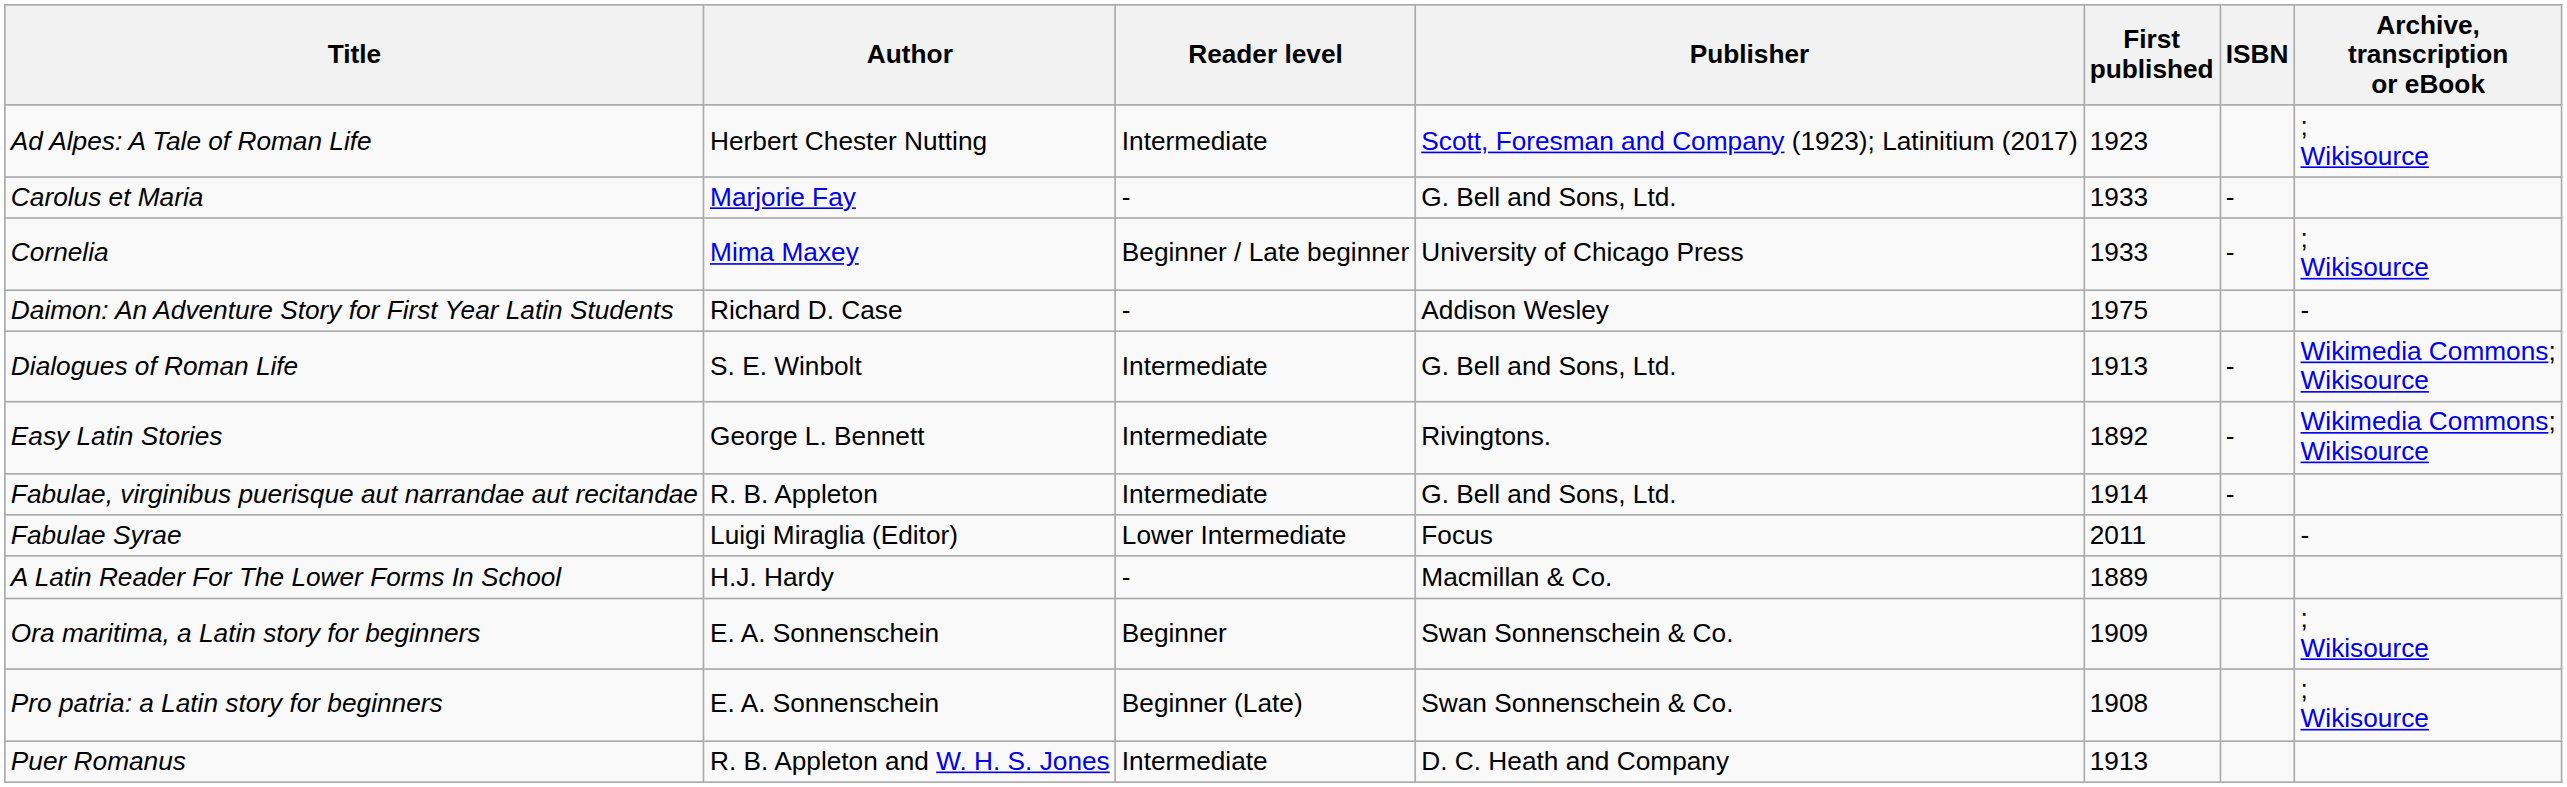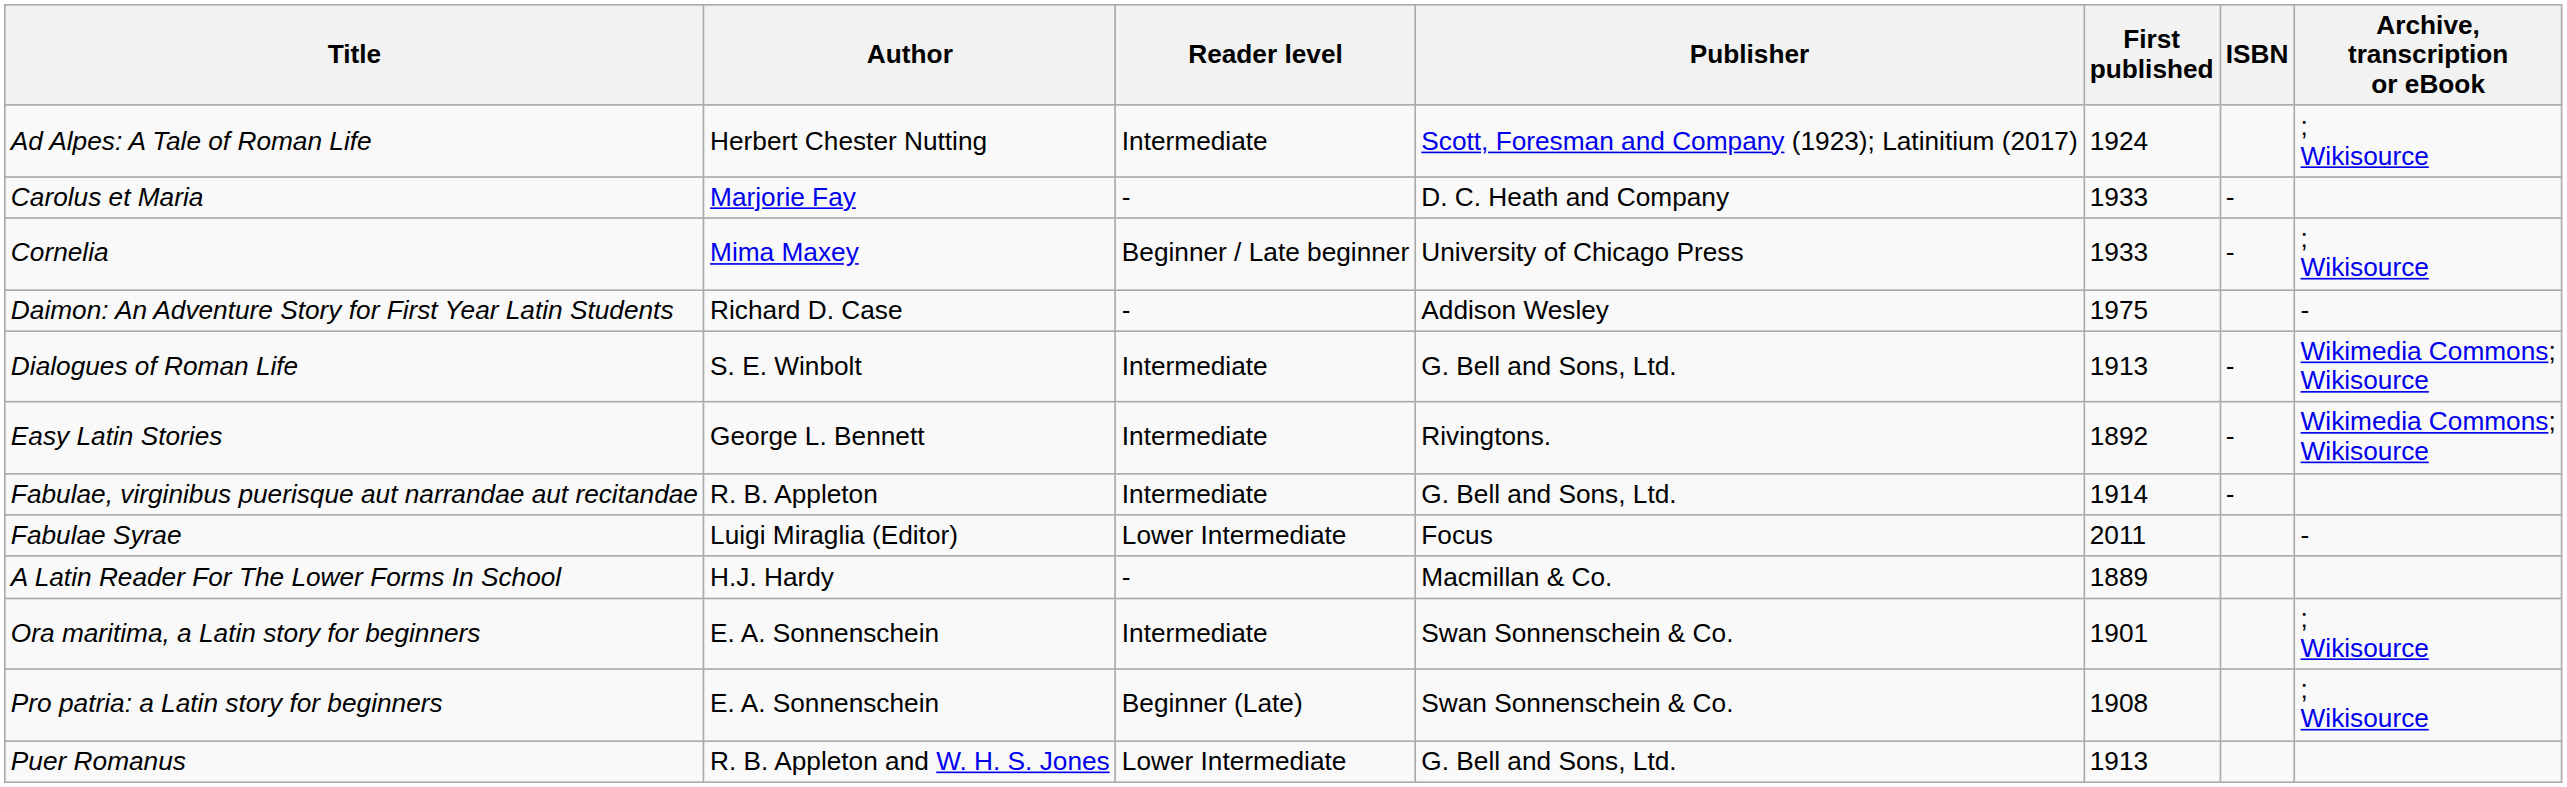Ad Alpes: A Tale of Roman Life | First published: 1923 -> 1924
Carolus et Maria | Publisher: G. Bell and Sons, Ltd. -> D. C. Heath and Company
Ora maritima, a Latin story for beginners | Reader level: Beginner -> Intermediate
Ora maritima, a Latin story for beginners | First published: 1909 -> 1901
Puer Romanus | Reader level: Intermediate -> Lower Intermediate
Puer Romanus | Publisher: D. C. Heath and Company -> G. Bell and Sons, Ltd.
